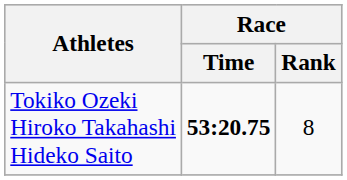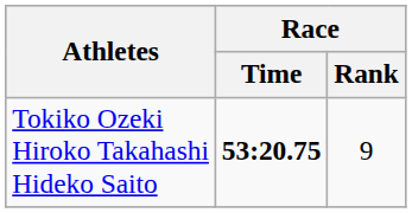Tokiko Ozeki Hiroko Takahashi Hideko Saito | Race / Rank: 8 -> 9
